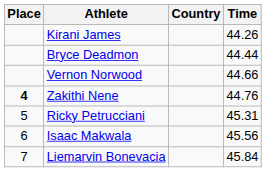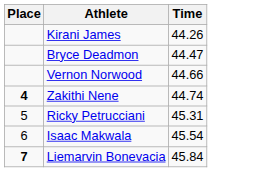- column: Country
Bryce Deadmon | Time: 44.44 -> 44.47
Zakithi Nene | Time: 44.76 -> 44.74
Isaac Makwala | Time: 45.56 -> 45.54
Liemarvin Bonevacia | Place: normal -> bold
